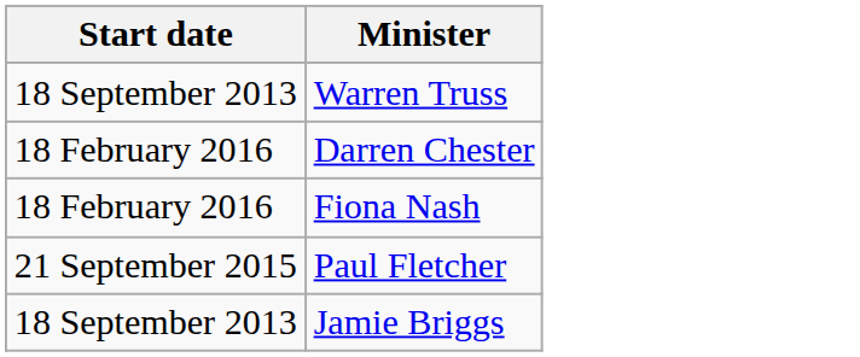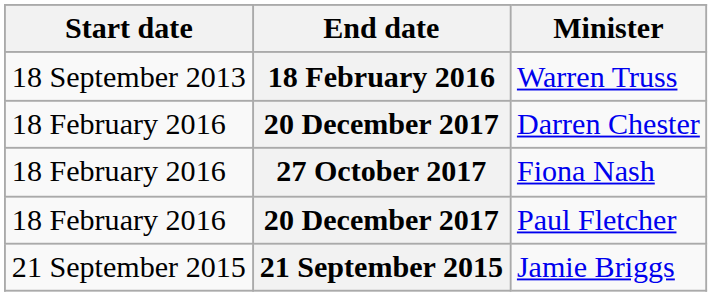+ column: End date | 18 February 2016 | 20 December 2017 | 27 October 2017 | 20 December 2017 | 21 September 2015
Paul Fletcher | Start date: 21 September 2015 -> 18 February 2016
Jamie Briggs | Start date: 18 September 2013 -> 21 September 2015
